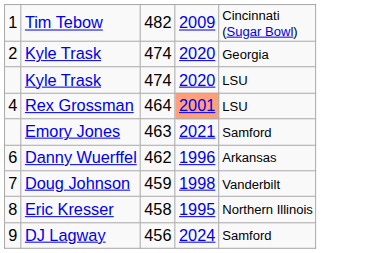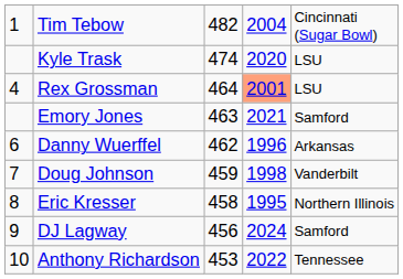Tim Tebow | column 4: 2009 -> 2004
- row: 2 | Kyle Trask | 474 | 2020 | Georgia
+ row: 10 | Anthony Richardson | 453 | 2022 | Tennessee
